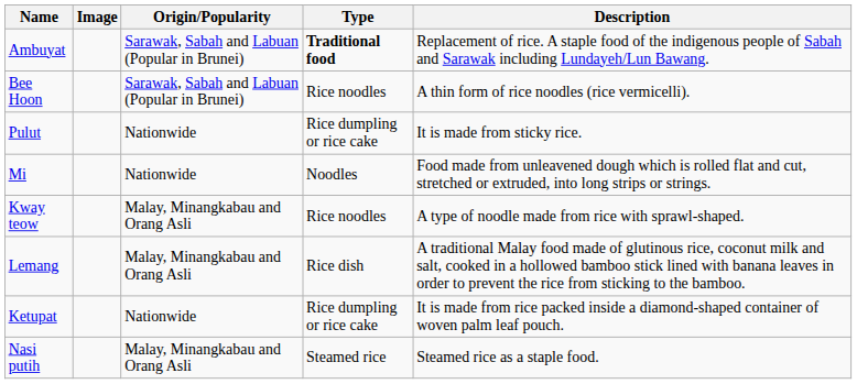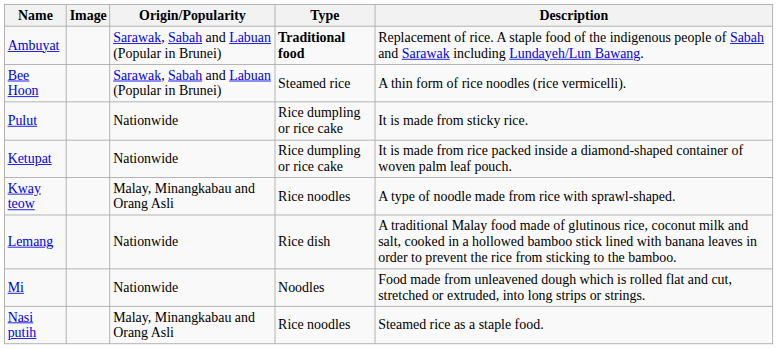Bee Hoon | Type: Rice noodles -> Steamed rice
rows swapped: Ketupat <-> Mi
Lemang | Origin/Popularity: Malay, Minangkabau and Orang Asli -> Nationwide
Nasi putih | Type: Steamed rice -> Rice noodles
